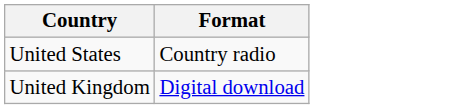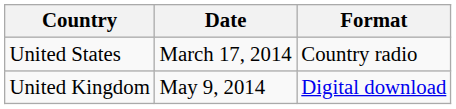+ column: Date | March 17, 2014 | May 9, 2014
